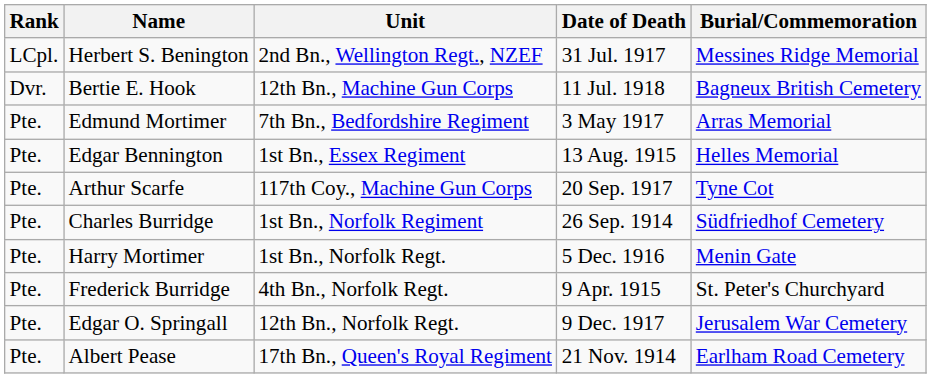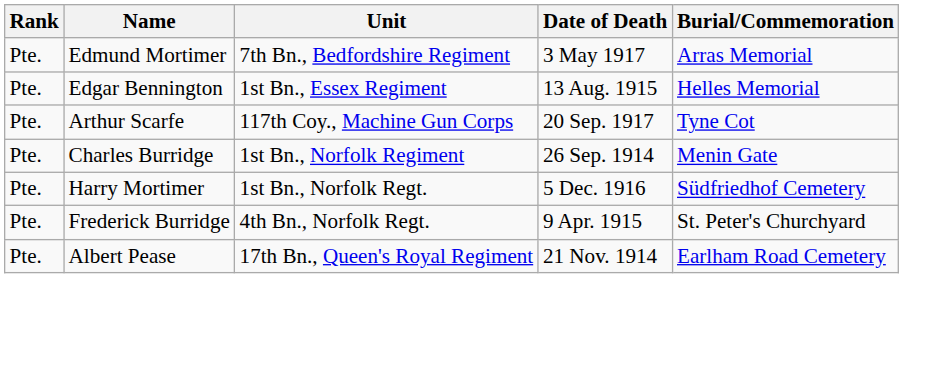- row: LCpl. | Herbert S. Benington | 2nd Bn., Wellington Regt., NZEF | 31 Jul. 1917 | Messines Ridge Memorial
- row: Dvr. | Bertie E. Hook | 12th Bn., Machine Gun Corps | 11 Jul. 1918 | Bagneux British Cemetery
Charles Burridge | Burial/Commemoration: Südfriedhof Cemetery -> Menin Gate
Harry Mortimer | Burial/Commemoration: Menin Gate -> Südfriedhof Cemetery
- row: Pte. | Edgar O. Springall | 12th Bn., Norfolk Regt. | 9 Dec. 1917 | Jerusalem War Cemetery
